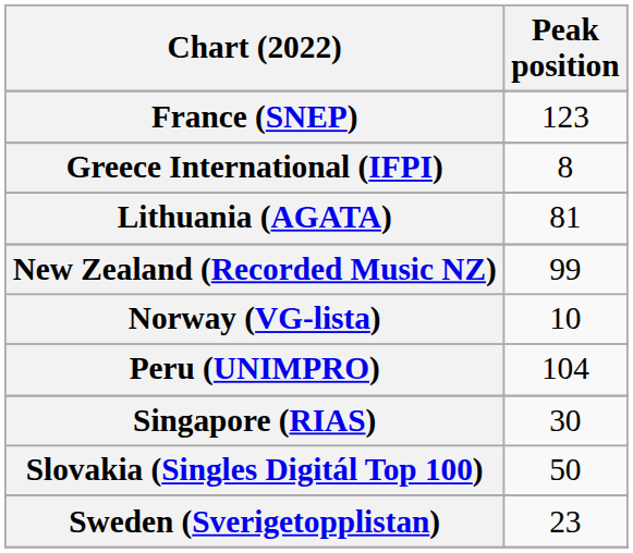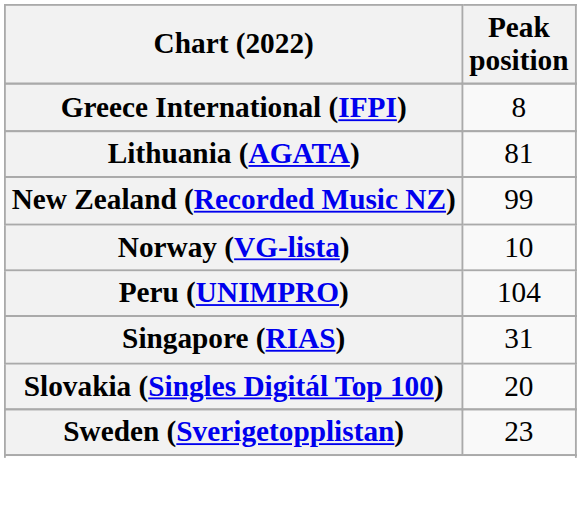- row: France (SNEP) | 123
Singapore (RIAS) | Peak position: 30 -> 31
Slovakia (Singles Digitál Top 100) | Peak position: 50 -> 20
